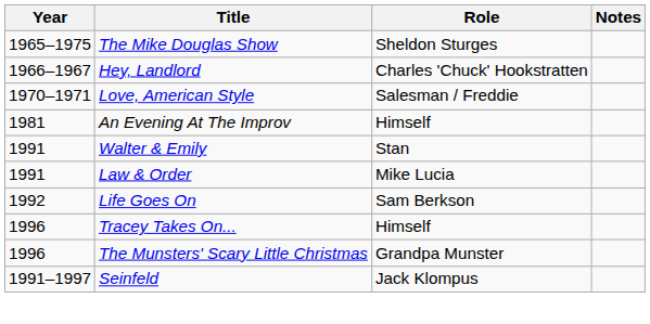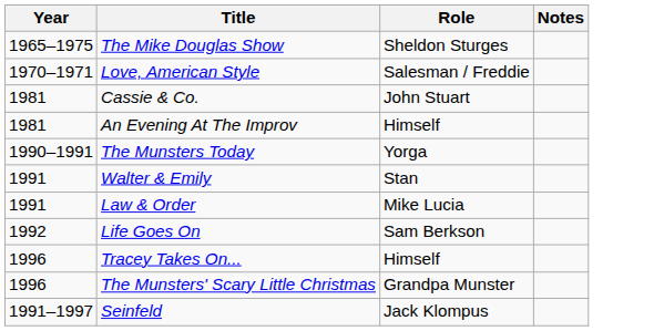- row: 1966–1967 | Hey, Landlord | Charles 'Chuck' Hookstratten
+ row: 1981 | Cassie & Co. | John Stuart
+ row: 1990–1991 | The Munsters Today | Yorga
